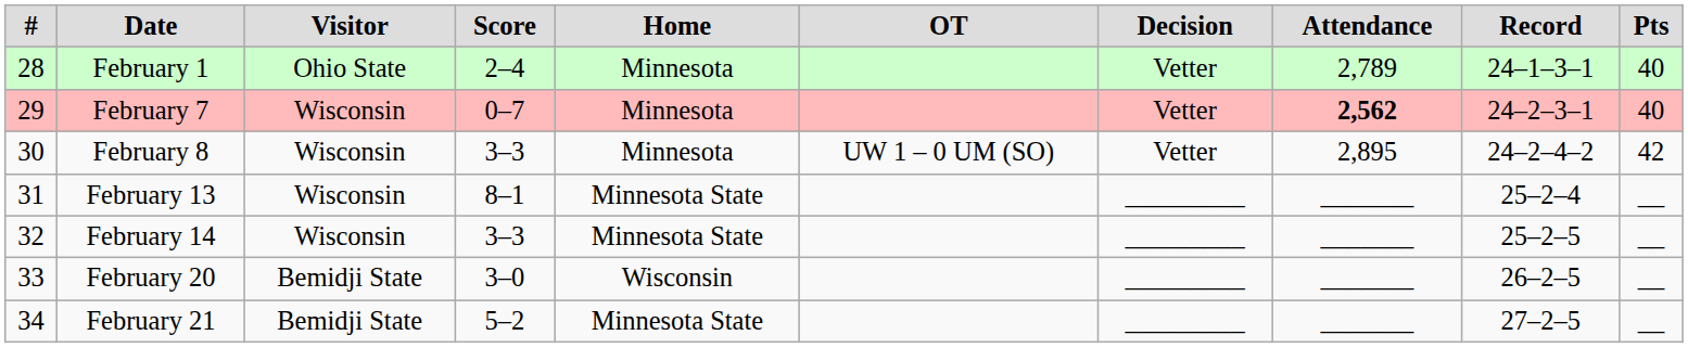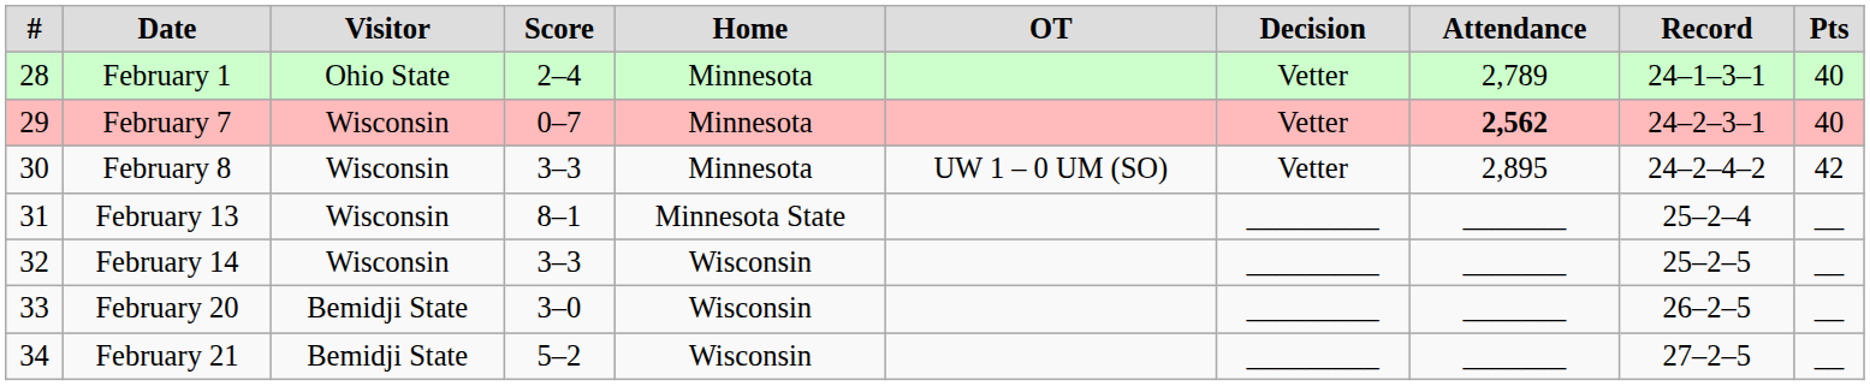February 14 | Home: Minnesota State -> Wisconsin
February 21 | Home: Minnesota State -> Wisconsin
